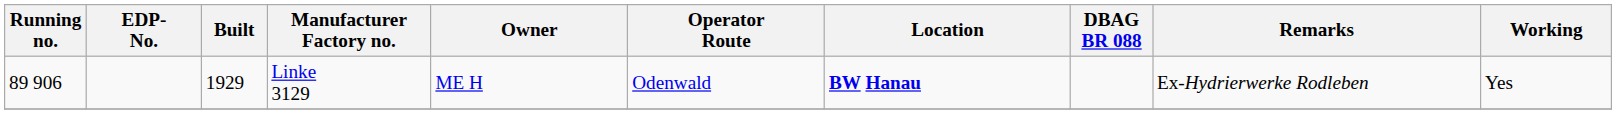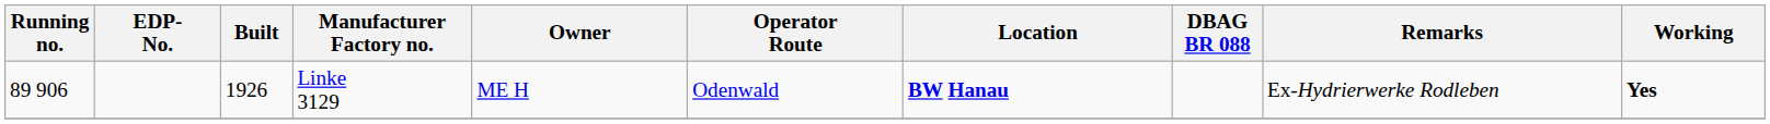Linke 3129 | Built: 1929 -> 1926
Linke 3129 | Working: normal -> bold
